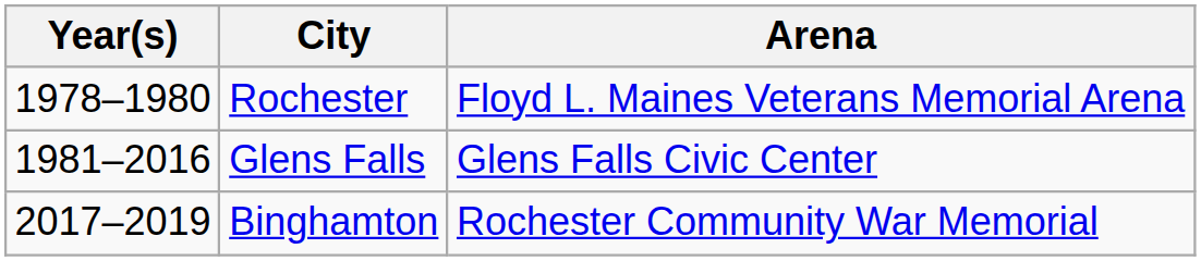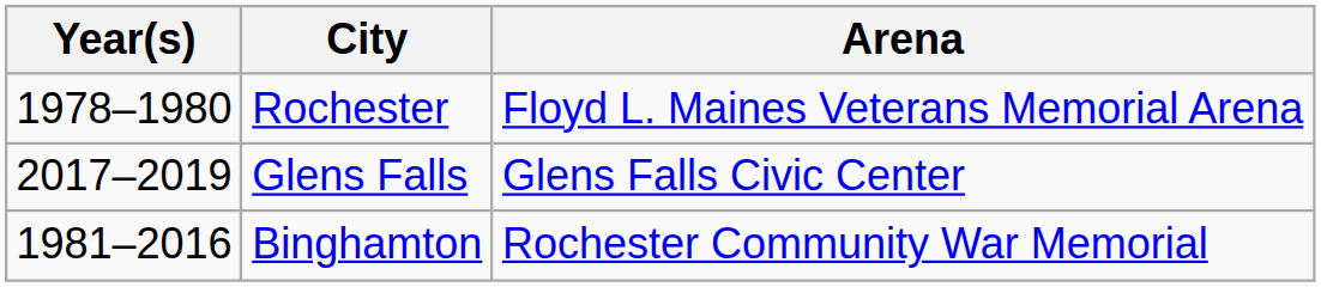Glens Falls | Year(s): 1981–2016 -> 2017–2019
Binghamton | Year(s): 2017–2019 -> 1981–2016
